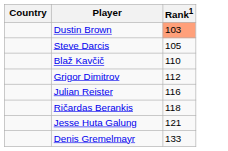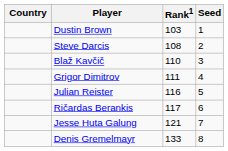+ column: Seed | 1 | 2 | 3 | 4 | 5 | 6 | 7 | 8
Dustin Brown | Rank1: lightsalmon background -> no background
Steve Darcis | Rank1: 105 -> 108
Grigor Dimitrov | Rank1: 112 -> 111
Ričardas Berankis | Rank1: 118 -> 117
